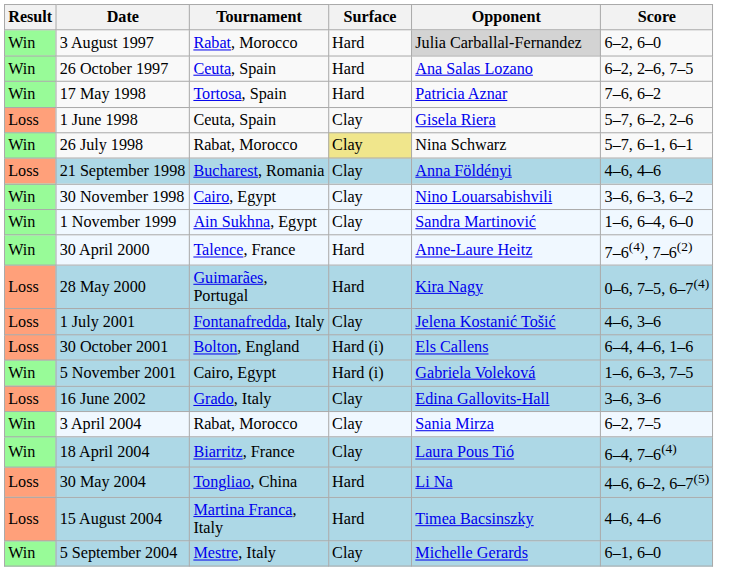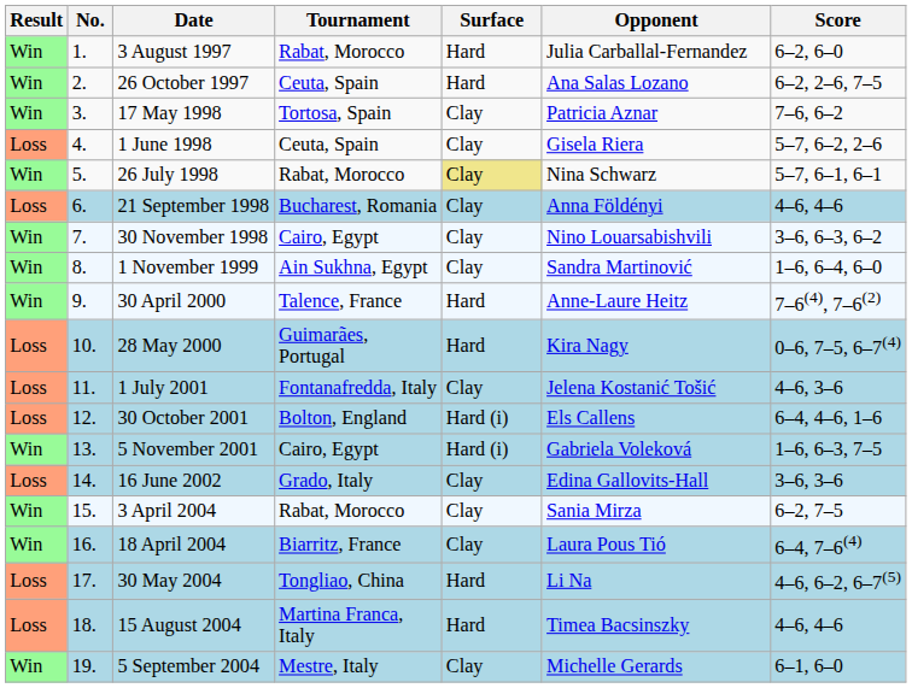+ column: No. | 1. | 2. | 3. | 4. | 5. | 6. | 7. | 8. | 9. | 10. | 11. | 12. | 13. | 14. | 15. | 16. | 17. | 18. | 19.
3 August 1997 | Opponent: lightgrey background -> no background
17 May 1998 | Surface: Hard -> Clay
